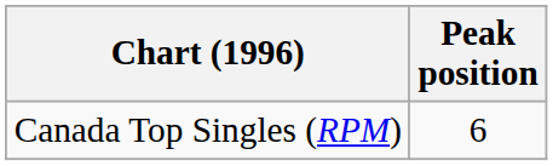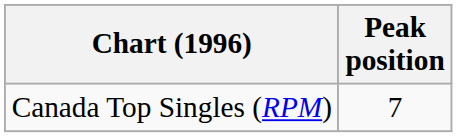Canada Top Singles (RPM) | Peak position: 6 -> 7
